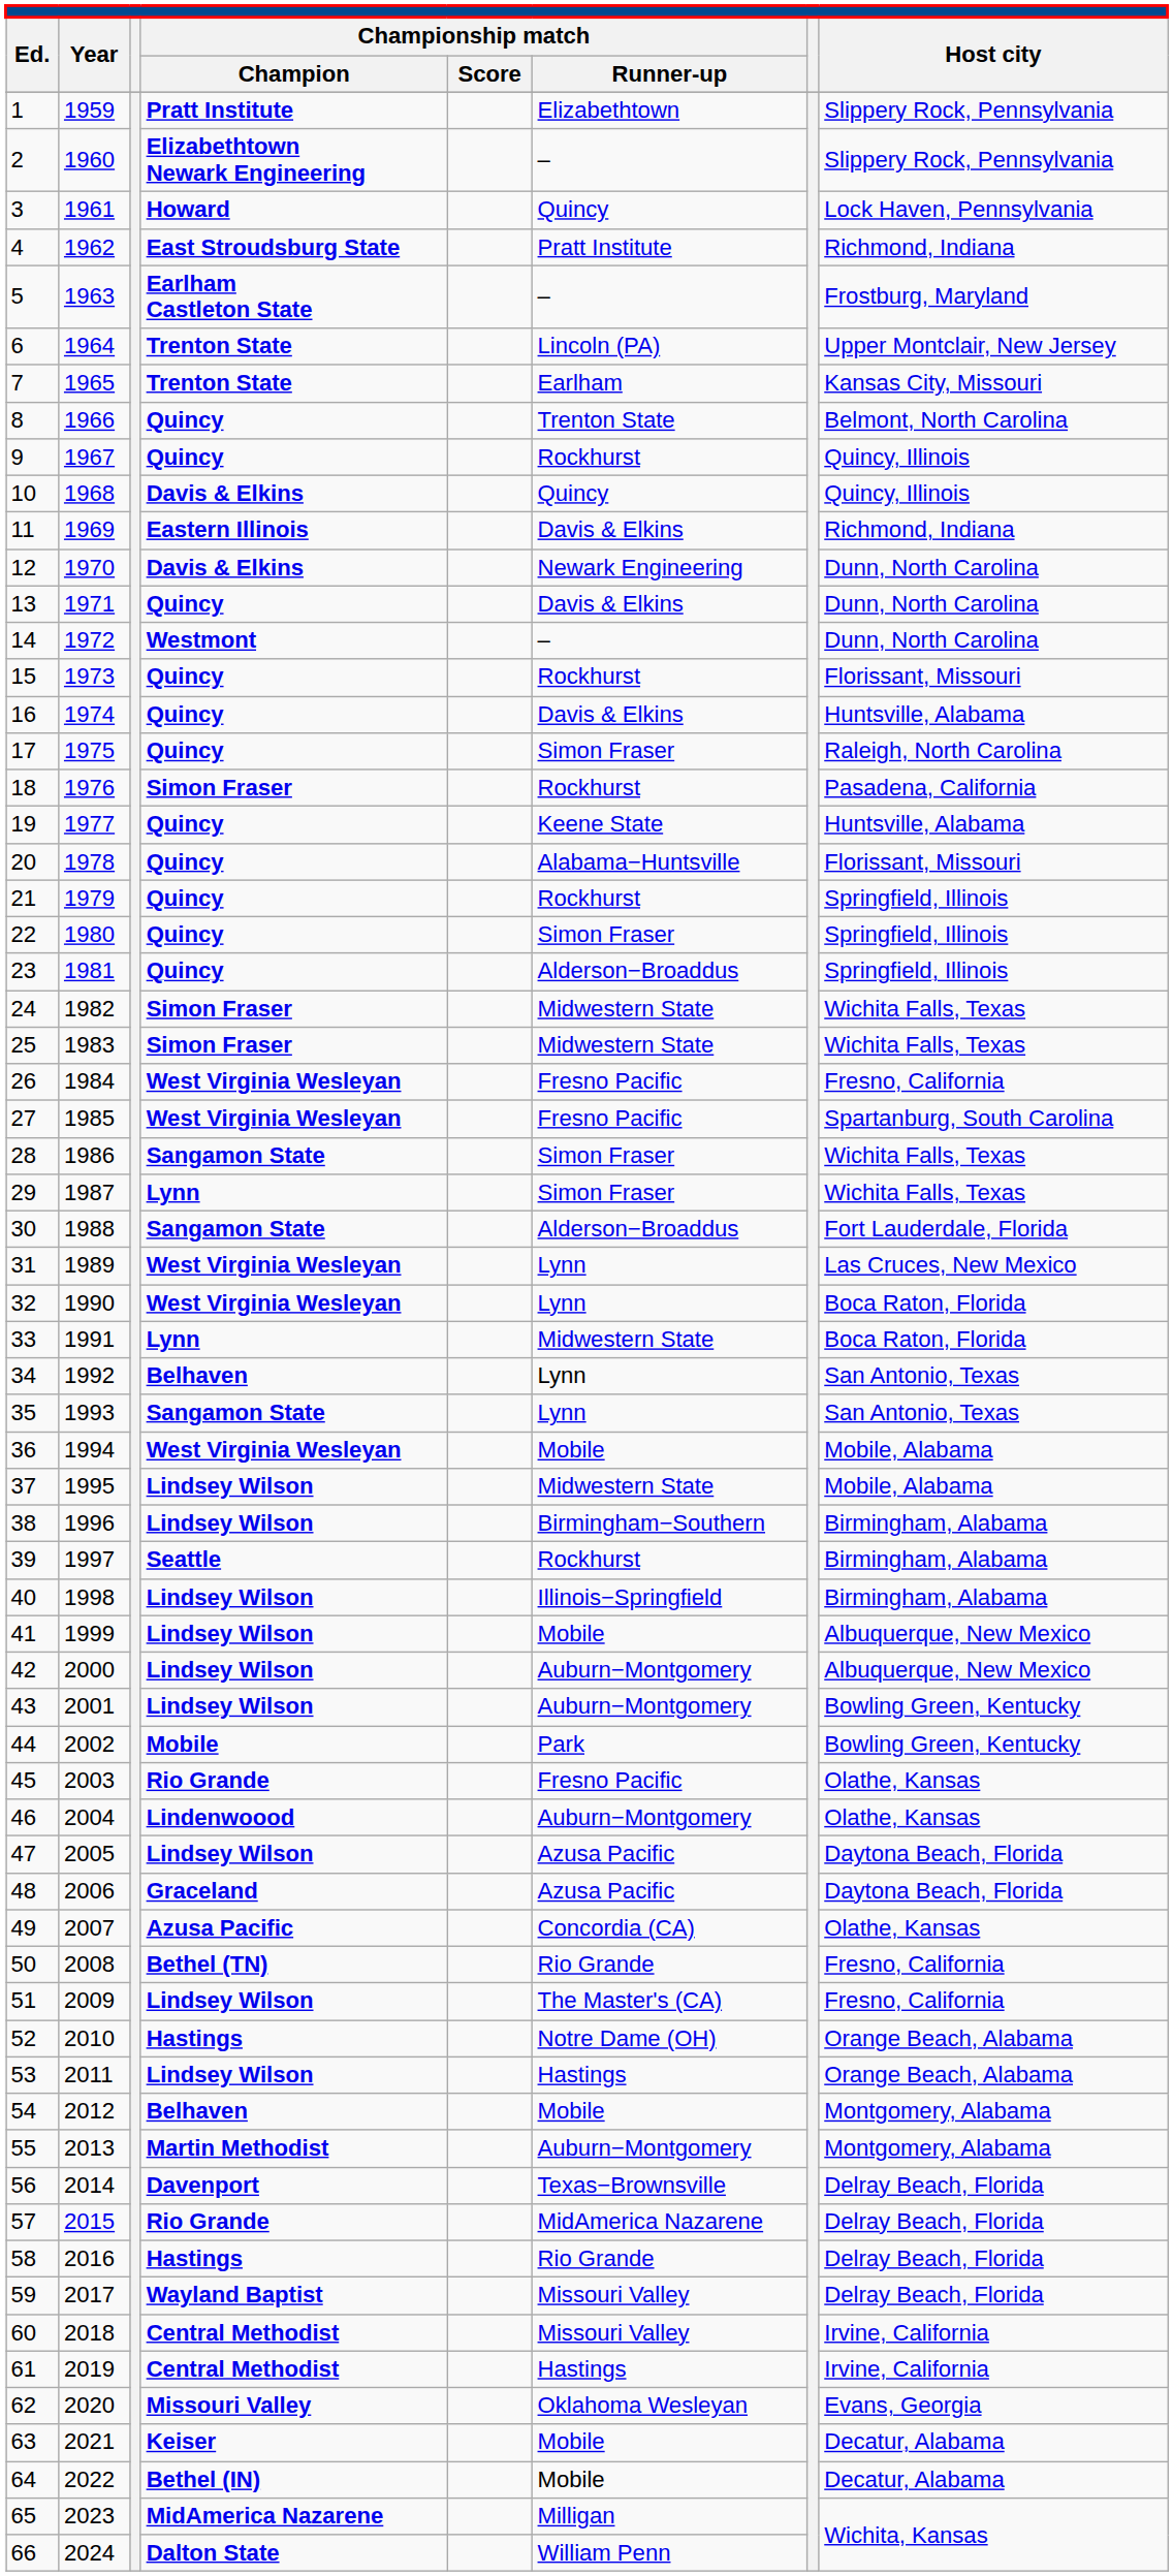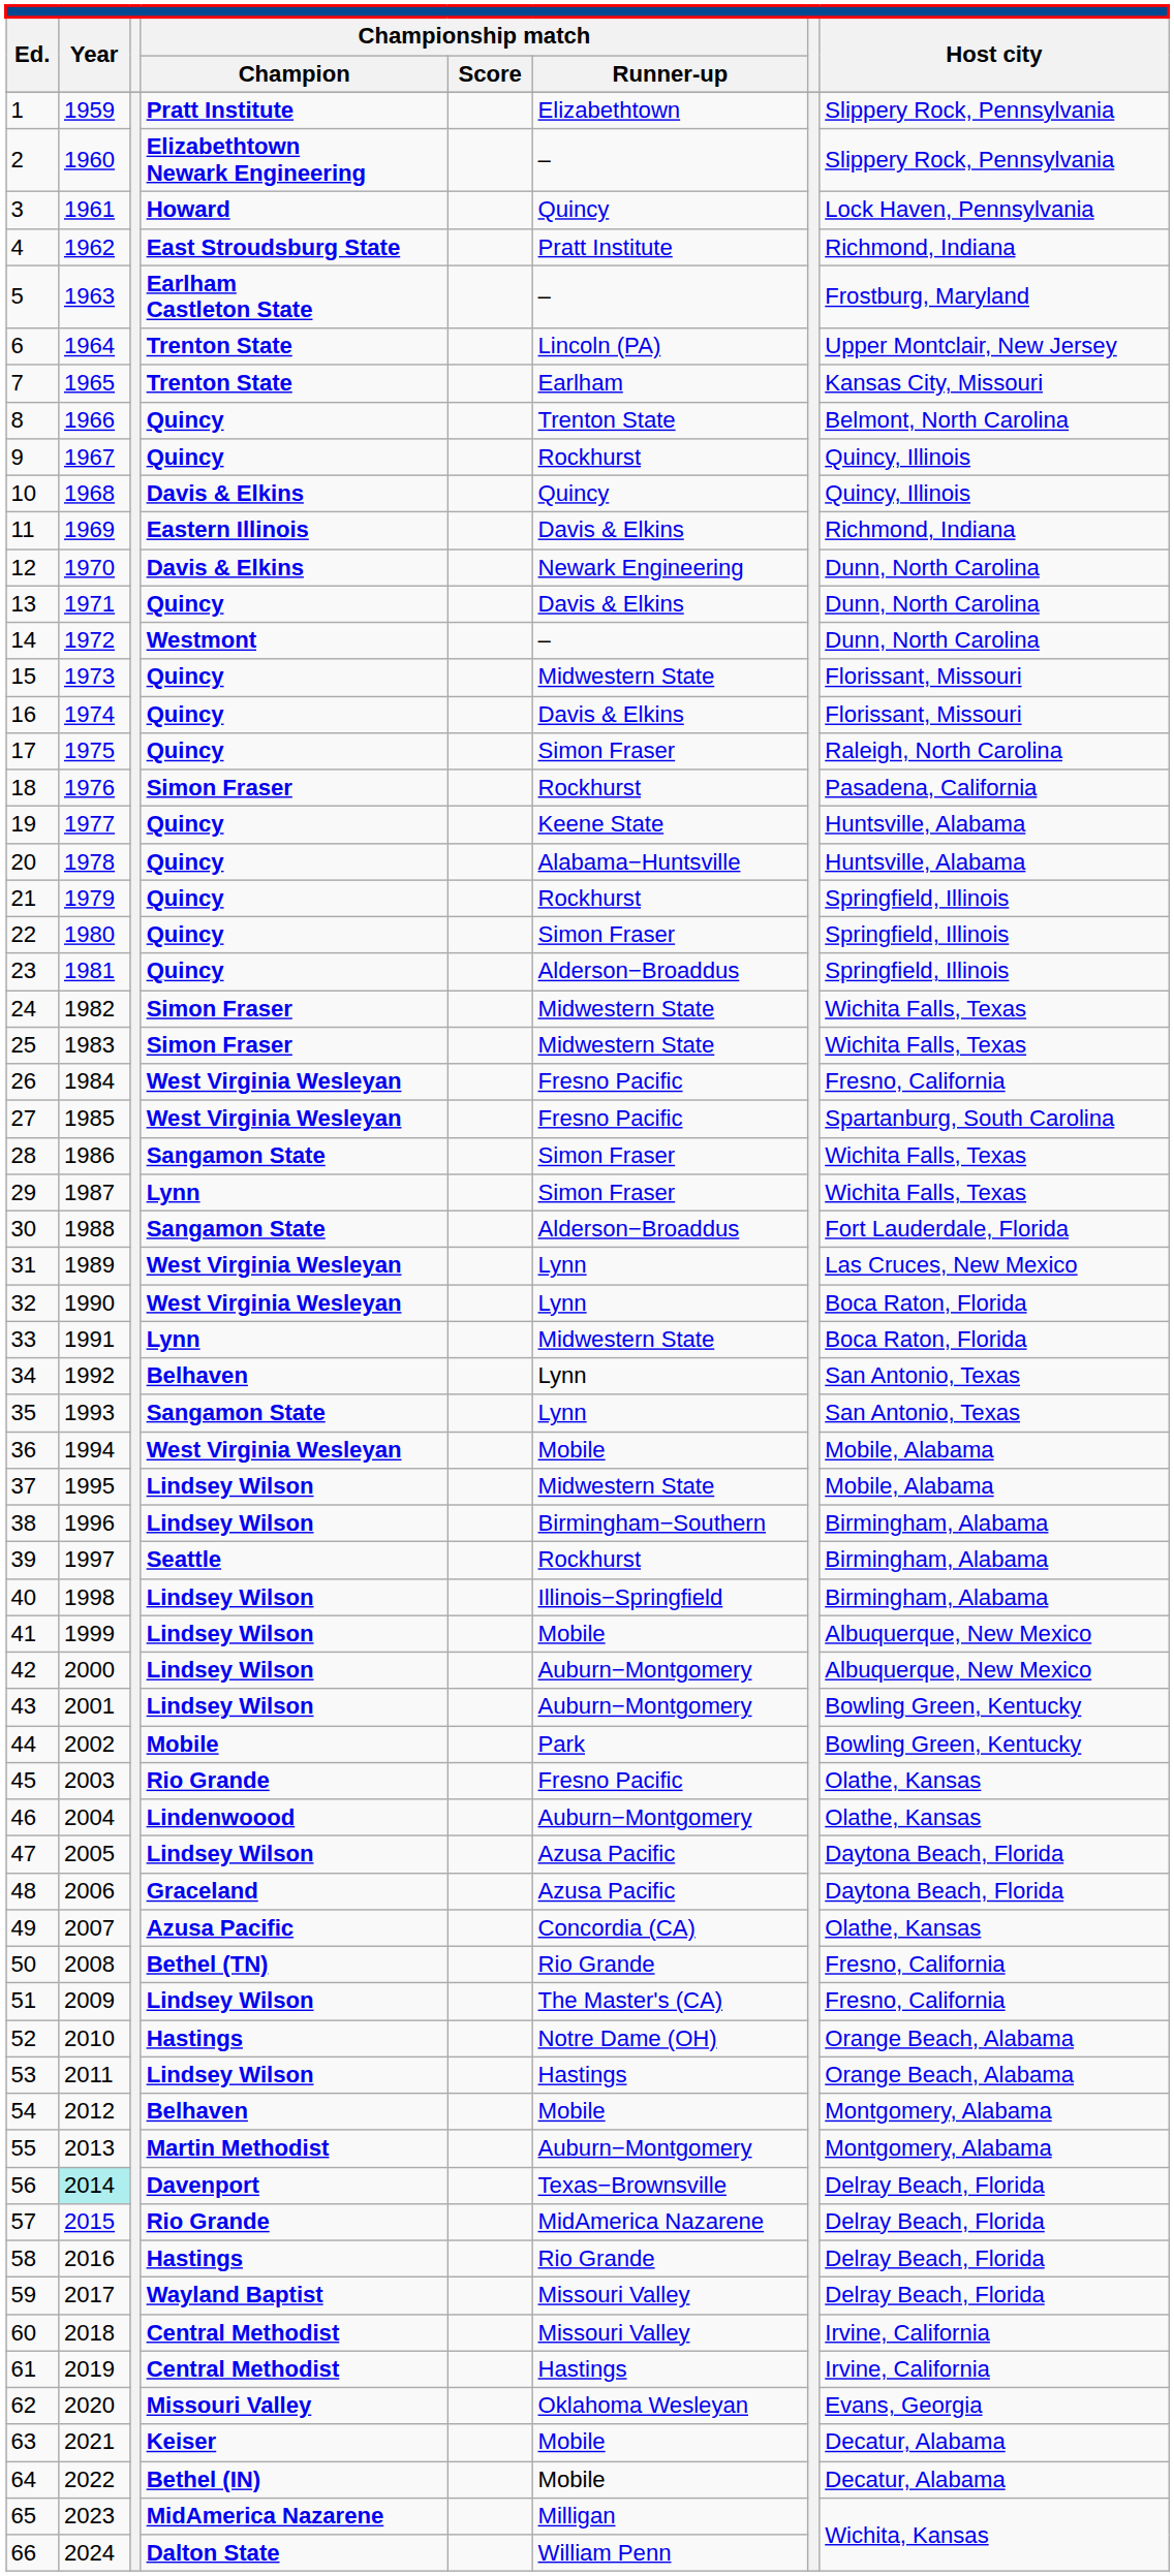15 | Championship match / Runner-up: Rockhurst -> Midwestern State
16 | Host city: Huntsville, Alabama -> Florissant, Missouri
20 | Host city: Florissant, Missouri -> Huntsville, Alabama
56 | Year: no background -> paleturquoise background
